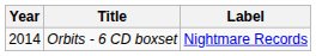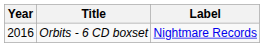Orbits - 6 CD boxset | Year: 2014 -> 2016
